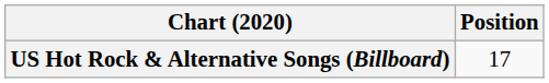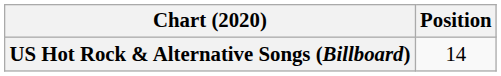US Hot Rock & Alternative Songs (Billboard) | Position: 17 -> 14
